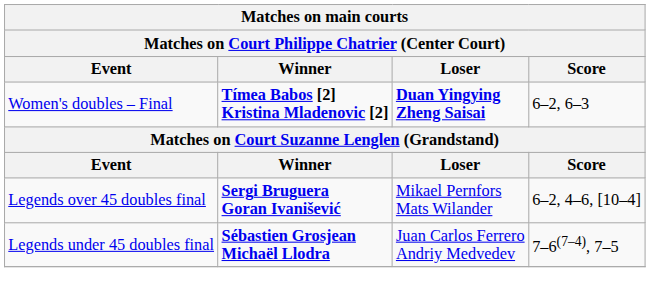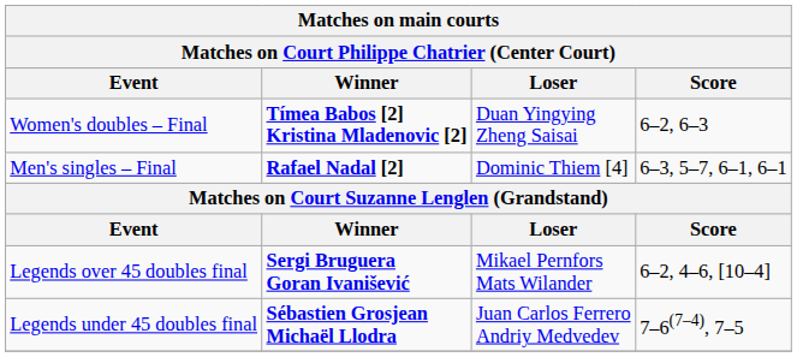Women's doubles – Final | Loser: bold -> normal
+ row: Men's singles – Final | Rafael Nadal [2] | Dominic Thiem [4] | 6–3, 5–7, 6–1, 6–1
